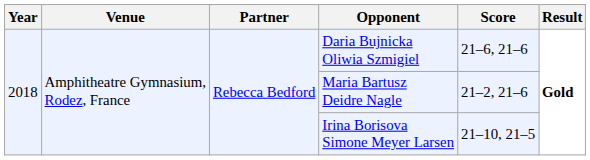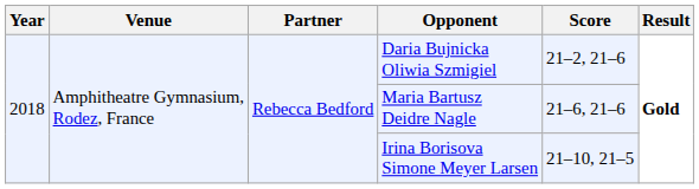Daria Bujnicka Oliwia Szmigiel | Score: 21–6, 21–6 -> 21–2, 21–6
Maria Bartusz Deidre Nagle | Score: 21–2, 21–6 -> 21–6, 21–6
